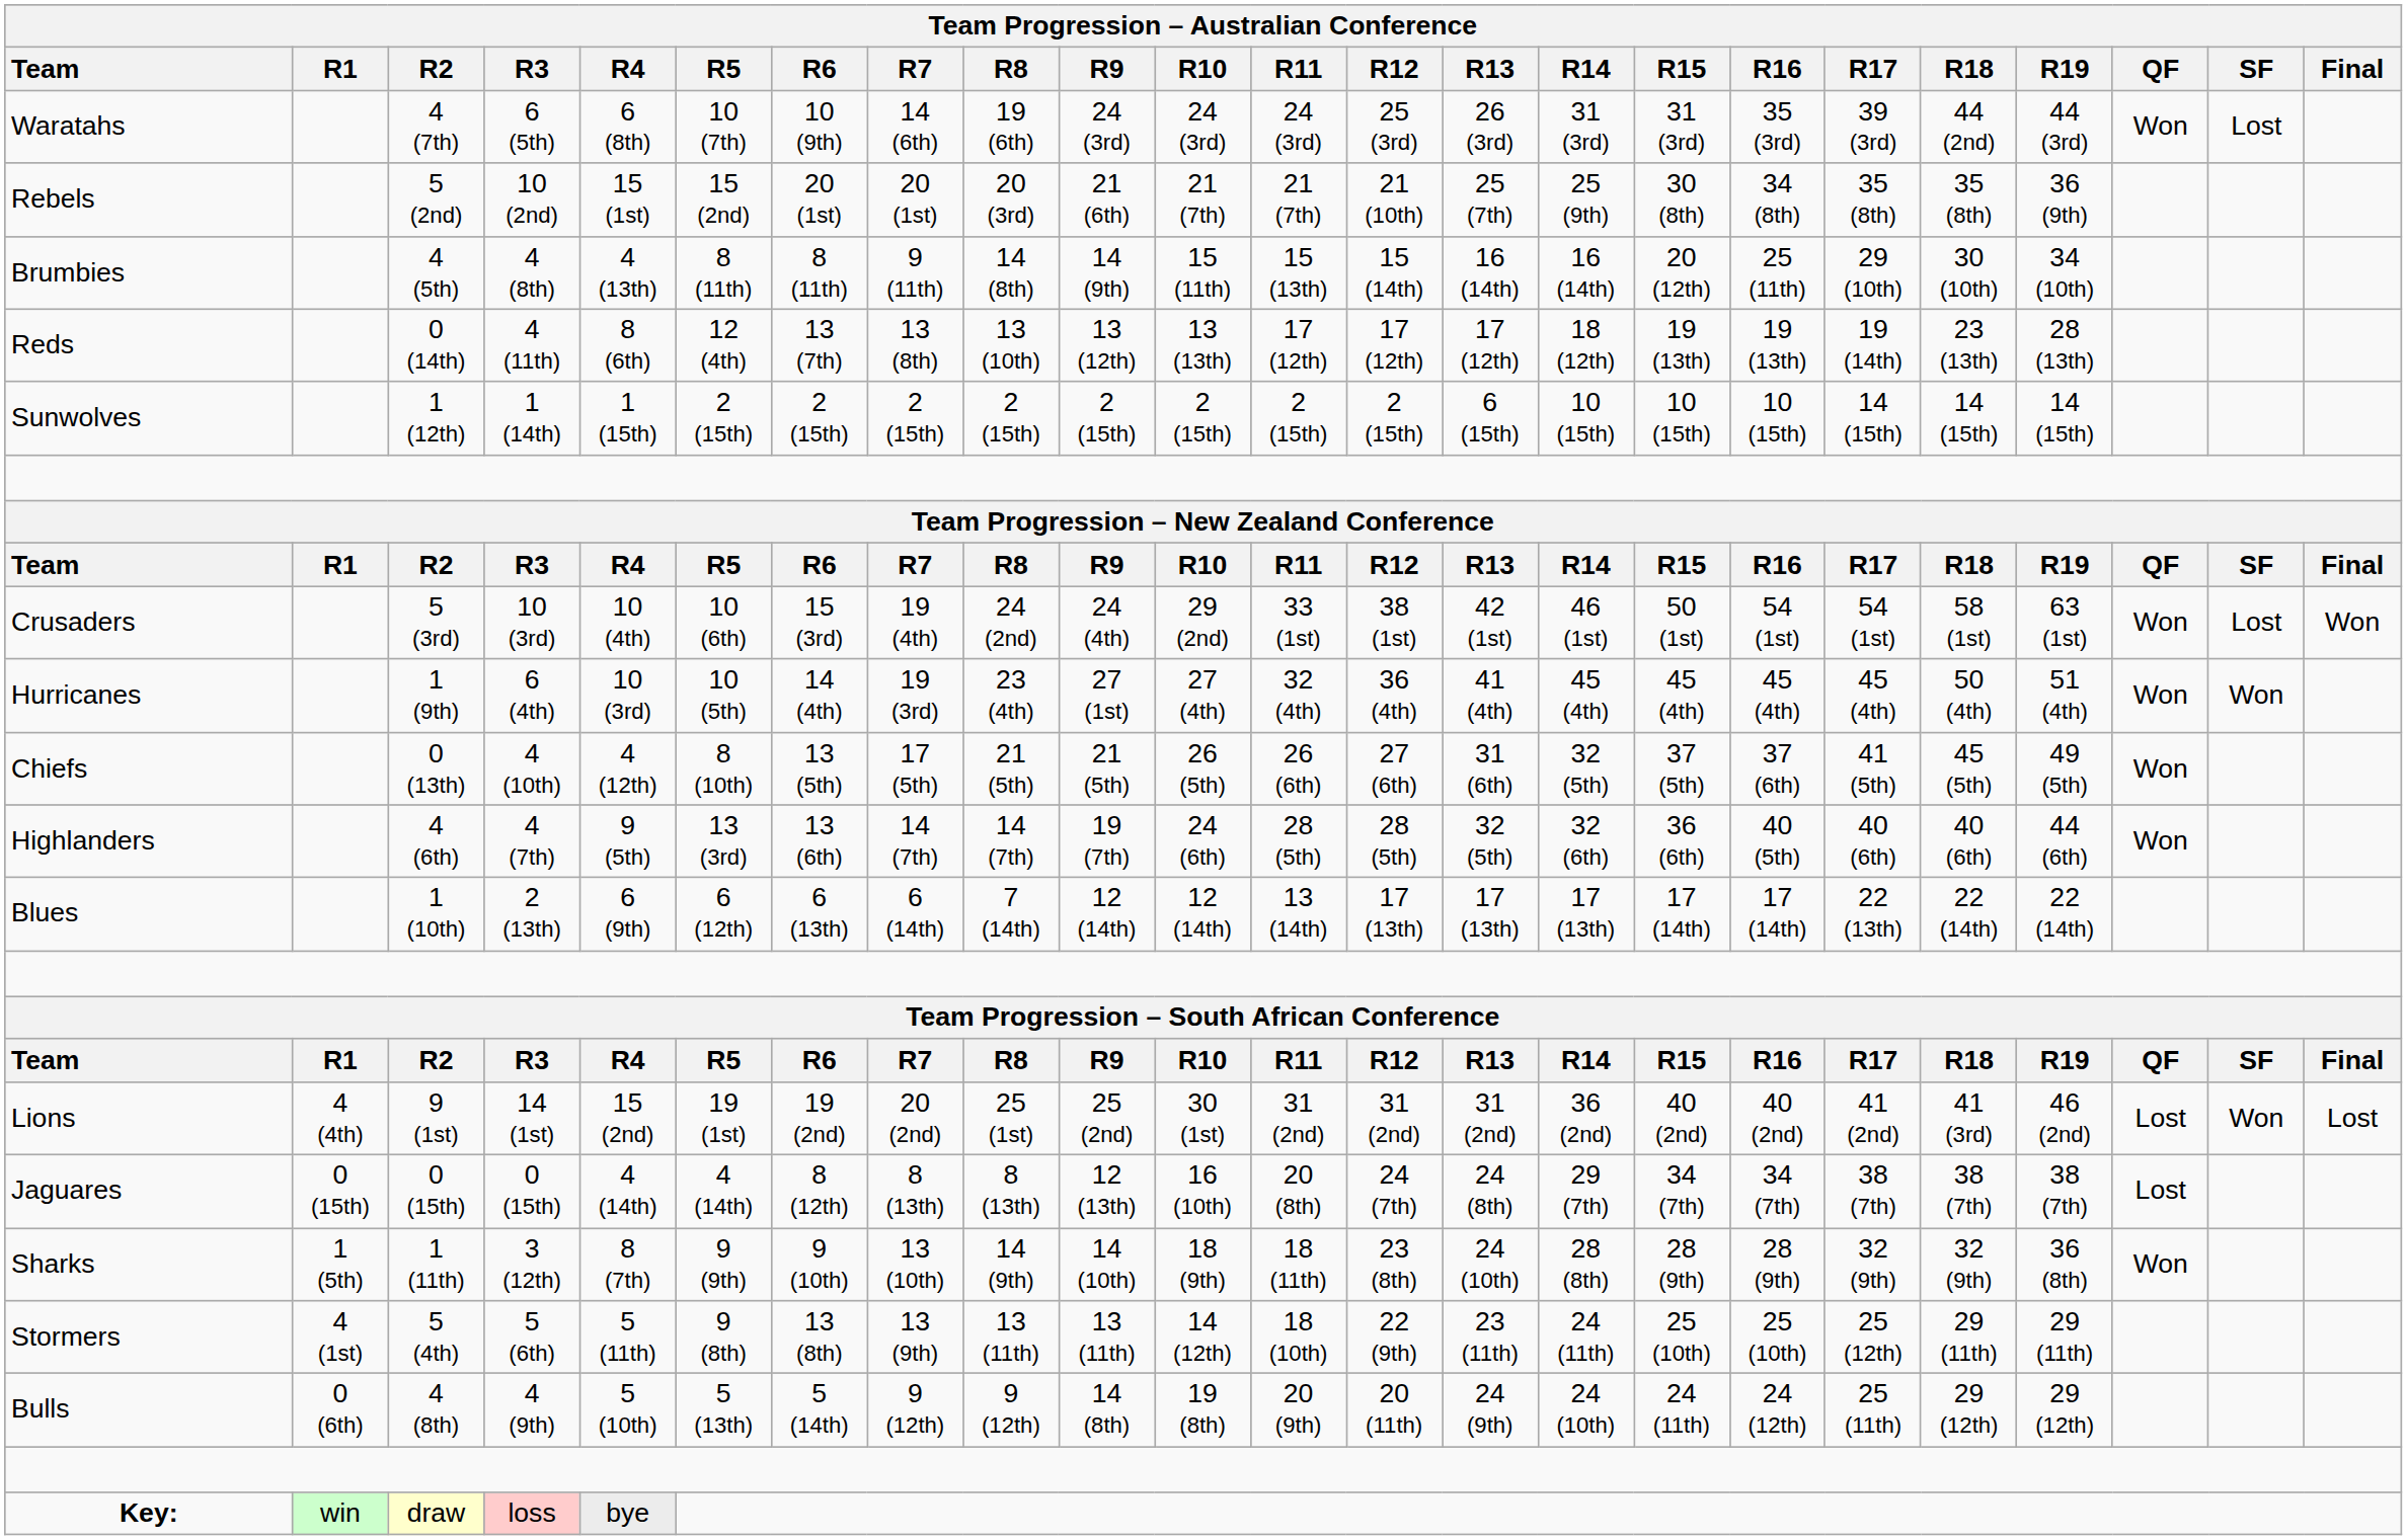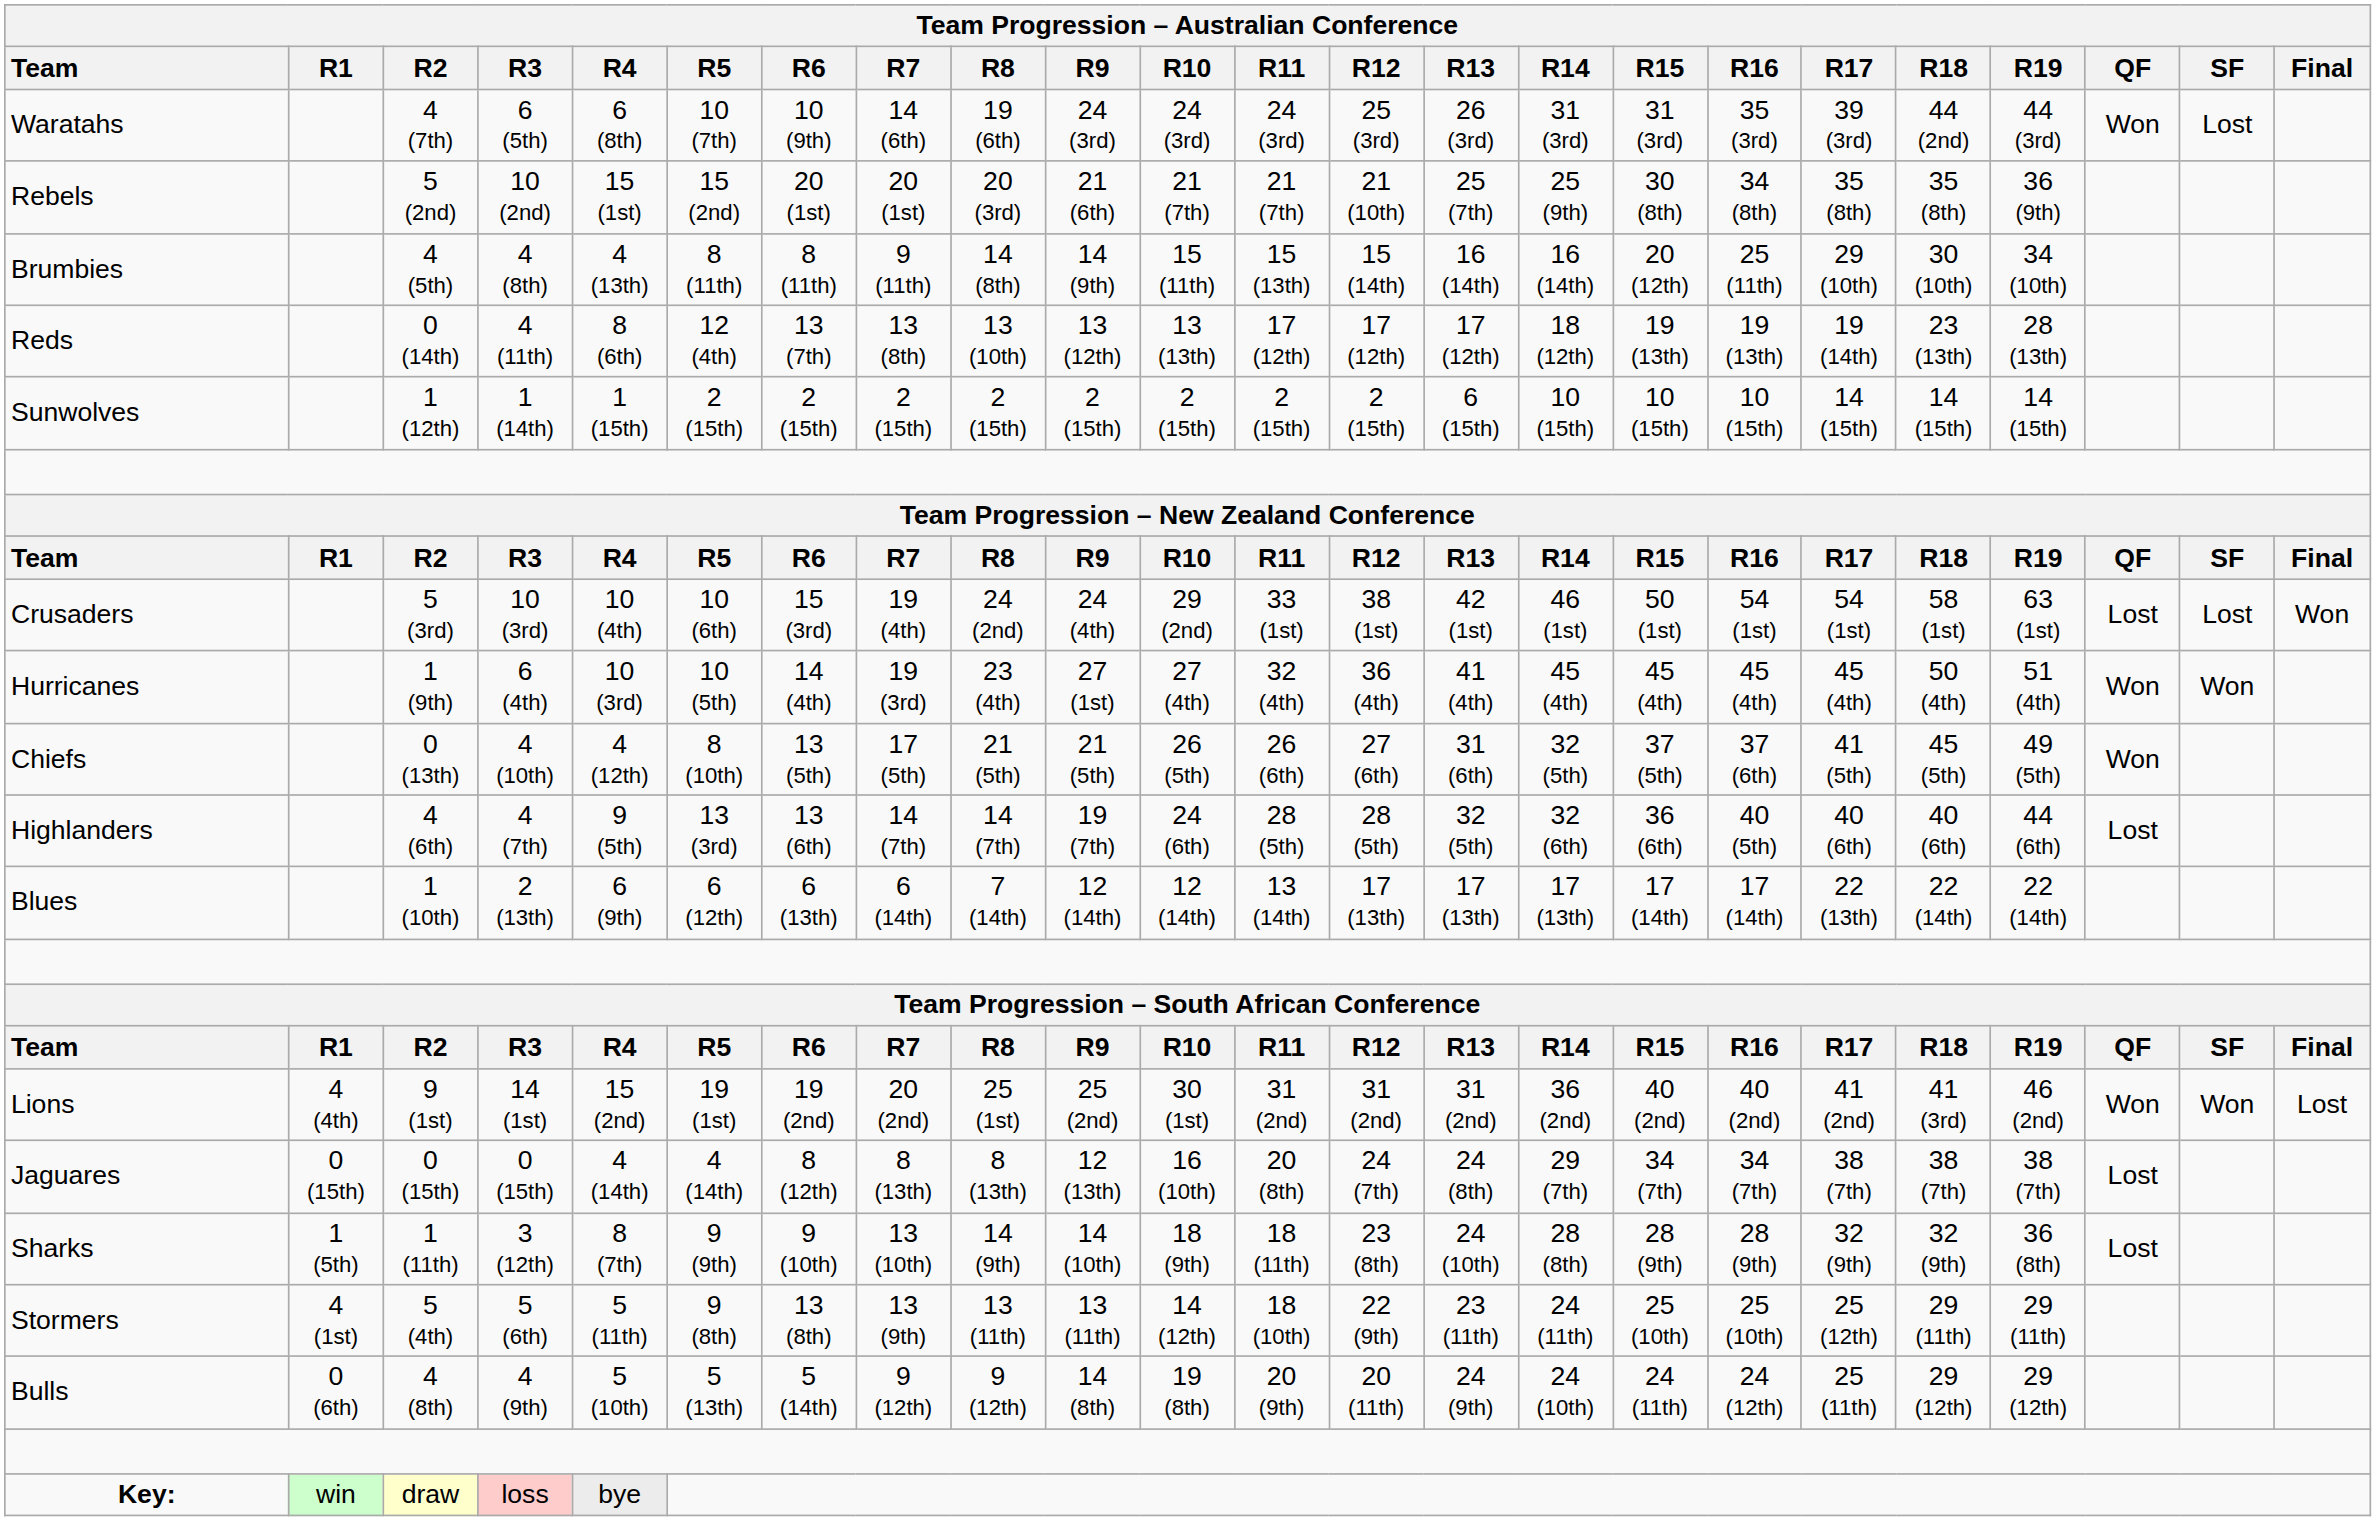Crusaders | Team Progression – Australian Conference / QF: Won -> Lost
Highlanders | Team Progression – Australian Conference / QF: Won -> Lost
Lions | Team Progression – Australian Conference / QF: Lost -> Won
Sharks | Team Progression – Australian Conference / QF: Won -> Lost
